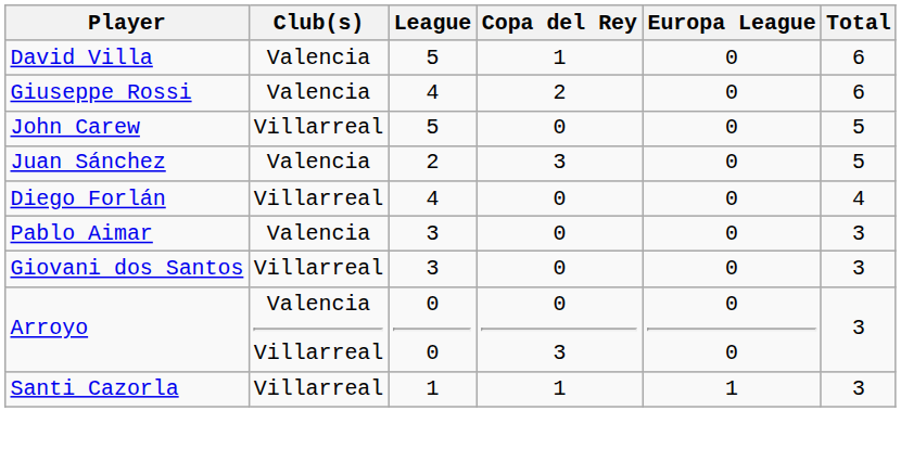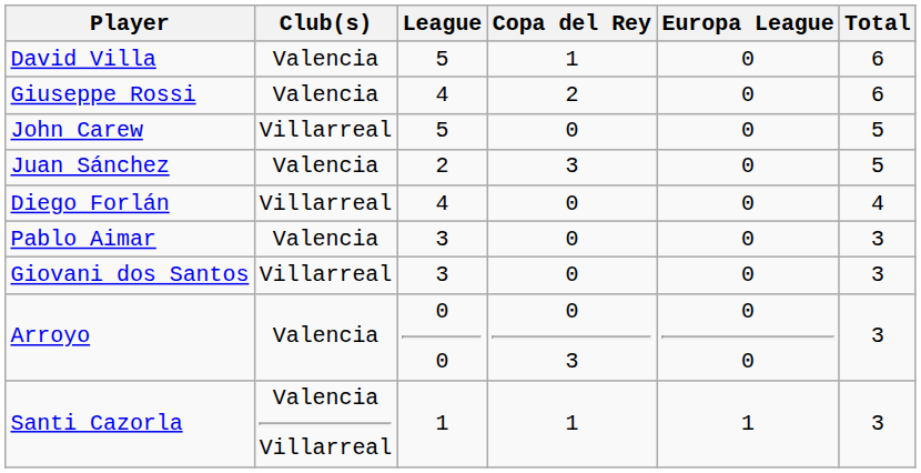Arroyo | Club(s): Valencia Villarreal -> Valencia
Santi Cazorla | Club(s): Villarreal -> Valencia Villarreal
